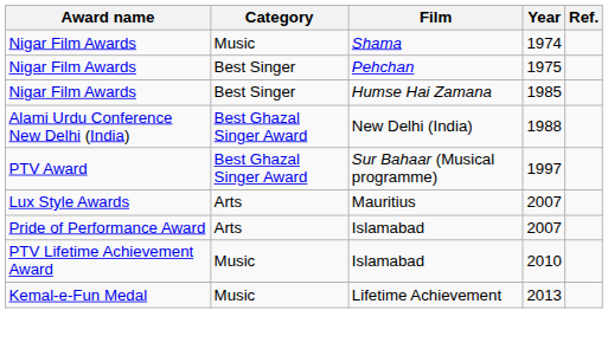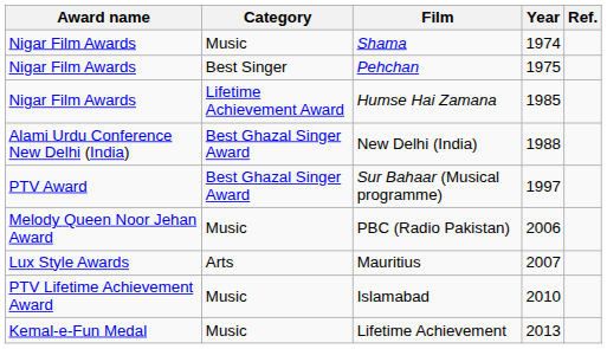Humse Hai Zamana | Category: Best Singer -> Lifetime Achievement Award
+ row: Melody Queen Noor Jehan Award | Music | PBC (Radio Pakistan) | 2006
- row: Pride of Performance Award | Arts | Islamabad | 2007
